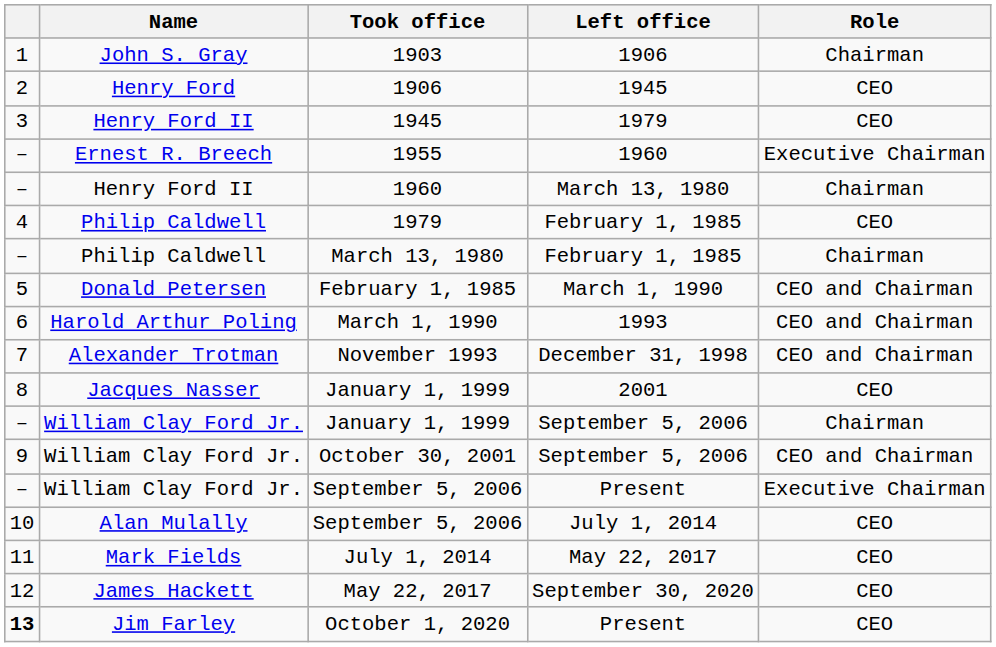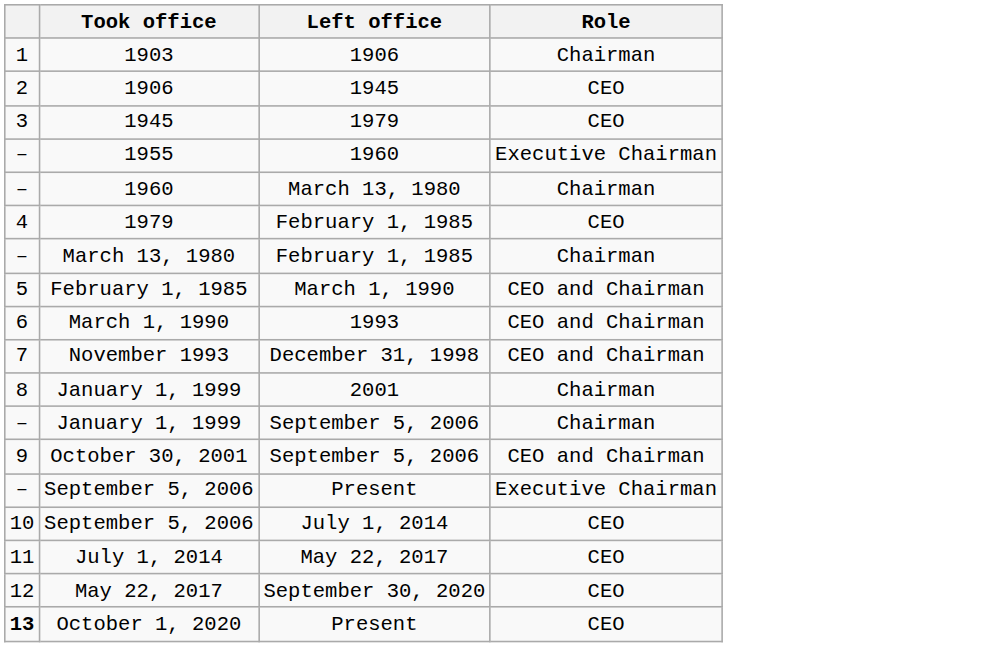- column: Name | John S. Gray | Henry Ford | Henry Ford II | Ernest R. Breech | Henry Ford II | Philip Caldwell | Philip Caldwell | Donald Petersen | Harold Arthur Poling | Alexander Trotman | Jacques Nasser | William Clay Ford Jr. | William Clay Ford Jr. | William Clay Ford Jr. | Alan Mulally | Mark Fields | James Hackett | Jim Farley
January 1, 1999 / 2001 | Role: CEO -> Chairman
